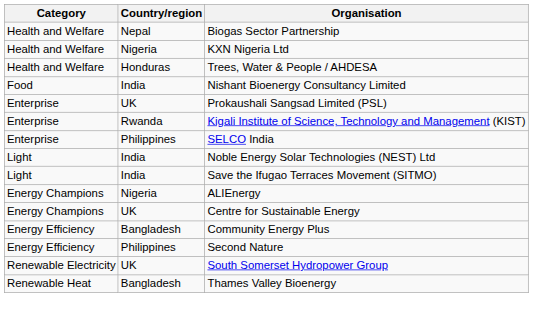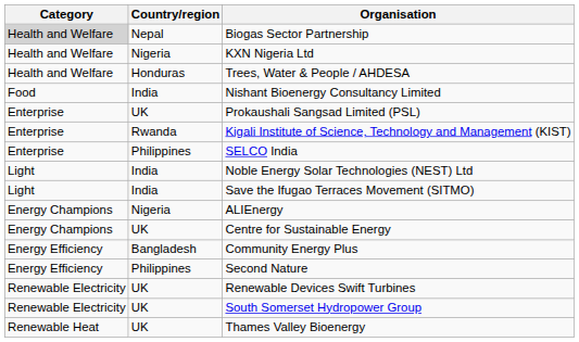Biogas Sector Partnership | Category: no background -> lightgrey background
+ row: Renewable Electricity | UK | Renewable Devices Swift Turbines
Thames Valley Bioenergy | Country/region: Bangladesh -> UK
